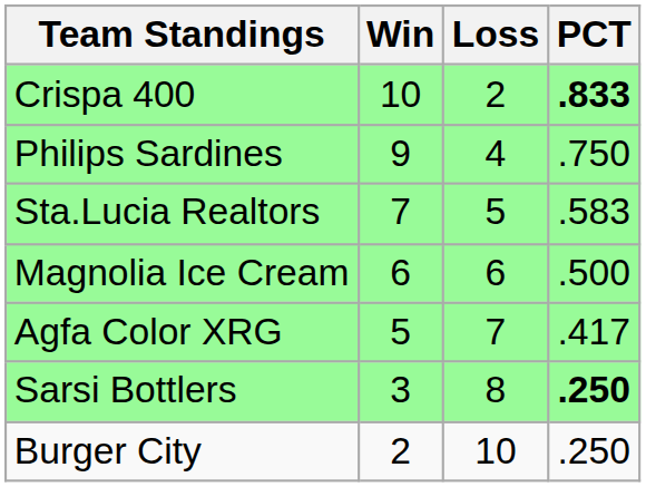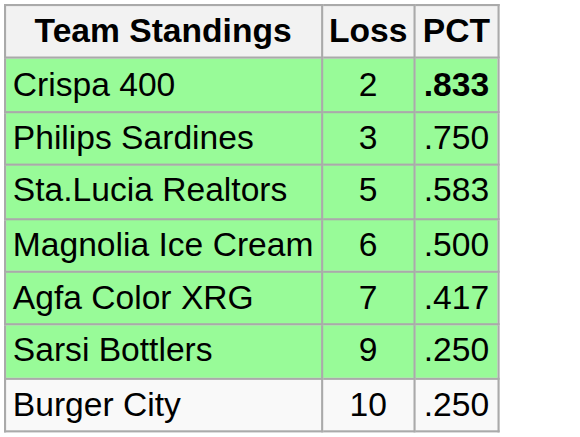- column: Win | 10 | 9 | 7 | 6 | 5 | 3 | 2
Philips Sardines | Loss: 4 -> 3
Sarsi Bottlers | Loss: 8 -> 9
Sarsi Bottlers | PCT: bold -> normal
